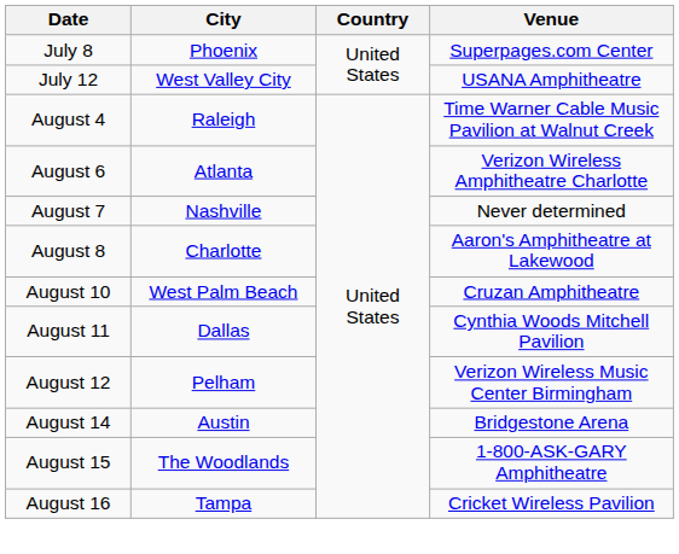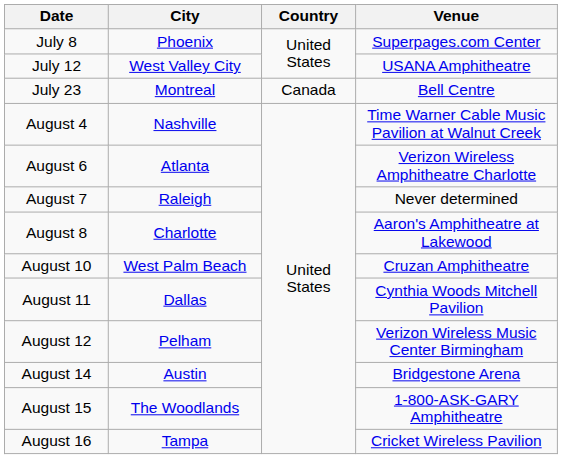+ row: July 23 | Montreal | Canada | Bell Centre
August 4 | City: Raleigh -> Nashville
August 7 | City: Nashville -> Raleigh
